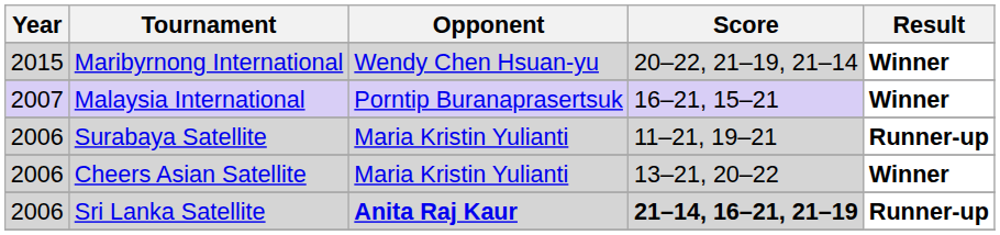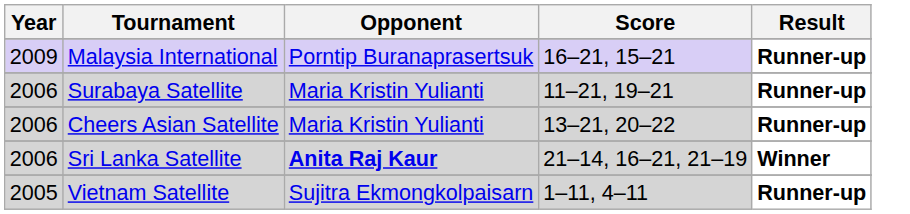- row: 2015 | Maribyrnong International | Wendy Chen Hsuan-yu | 20–22, 21–19, 21–14 | Winner
Malaysia International | Year: 2007 -> 2009
Malaysia International | Result: Winner -> Runner-up
Cheers Asian Satellite | Result: Winner -> Runner-up
Sri Lanka Satellite | Score: bold -> normal
Sri Lanka Satellite | Result: Runner-up -> Winner
+ row: 2005 | Vietnam Satellite | Sujitra Ekmongkolpaisarn | 1–11, 4–11 | Runner-up
